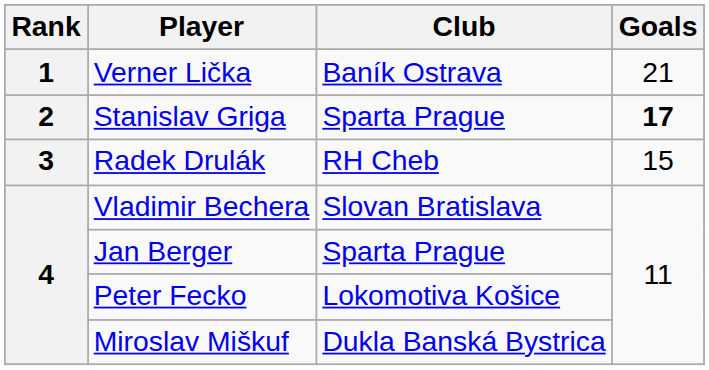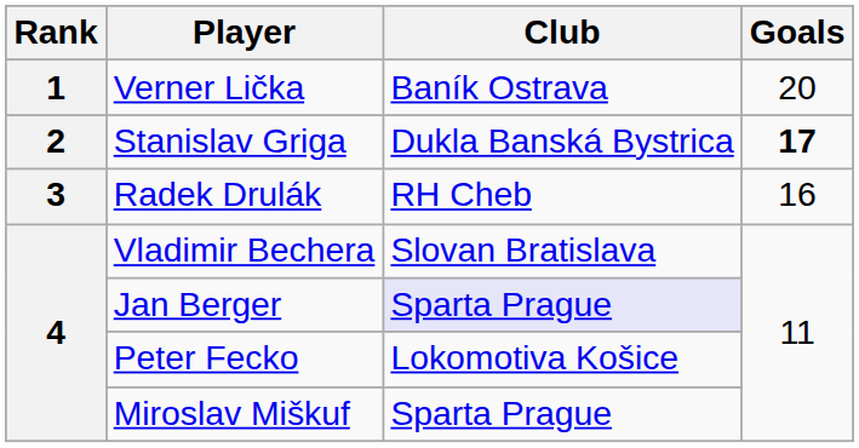Verner Lička | Goals: 21 -> 20
Stanislav Griga | Club: Sparta Prague -> Dukla Banská Bystrica
Radek Drulák | Goals: 15 -> 16
Jan Berger | Club: no background -> lavender background
Miroslav Miškuf | Club: Dukla Banská Bystrica -> Sparta Prague
